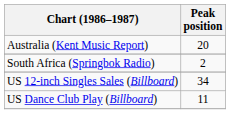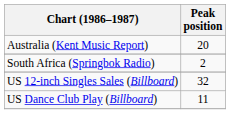US 12-inch Singles Sales (Billboard) | Peak position: 34 -> 32
